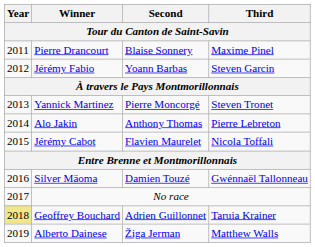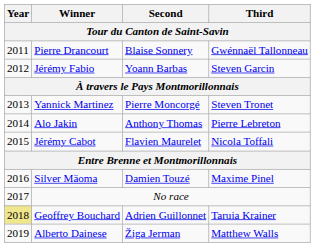Pierre Drancourt | Third: Maxime Pinel -> Gwénnaël Tallonneau
Silver Mäoma | Third: Gwénnaël Tallonneau -> Maxime Pinel
